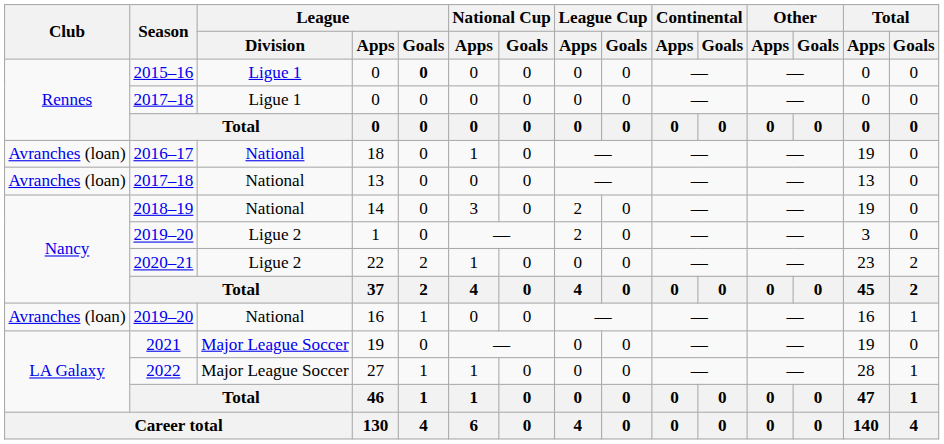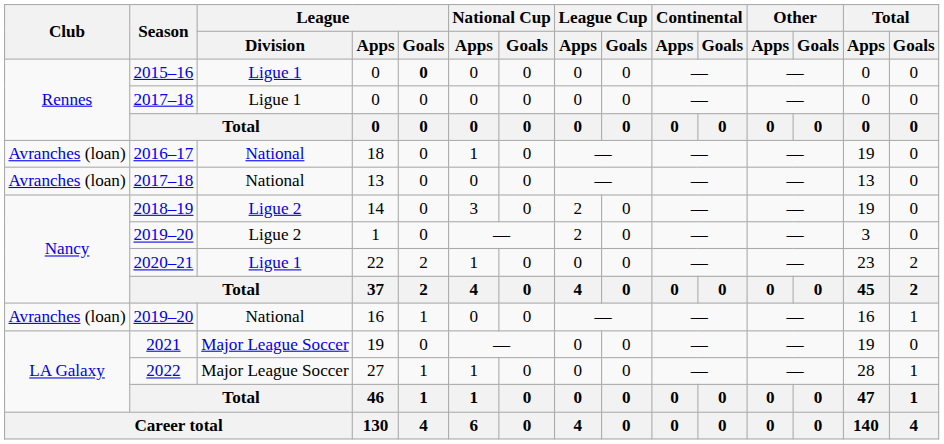14 | League / Division: National -> Ligue 2
22 | League / Division: Ligue 2 -> Ligue 1
